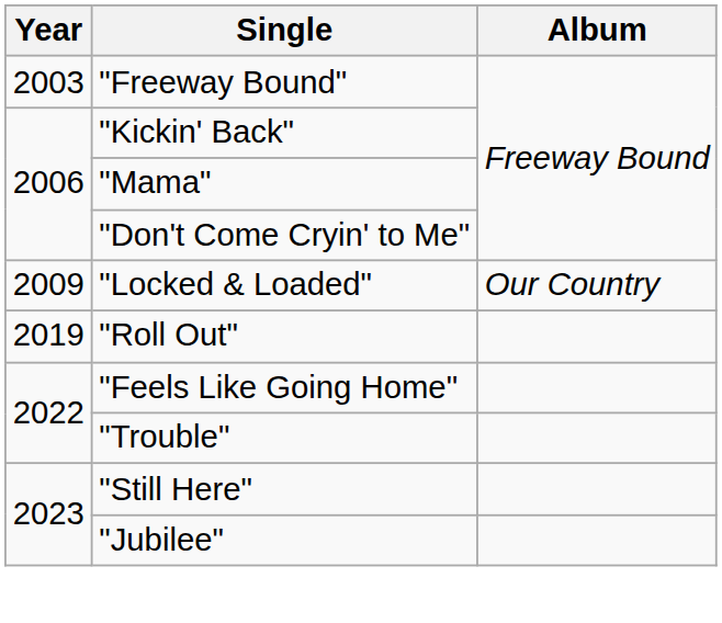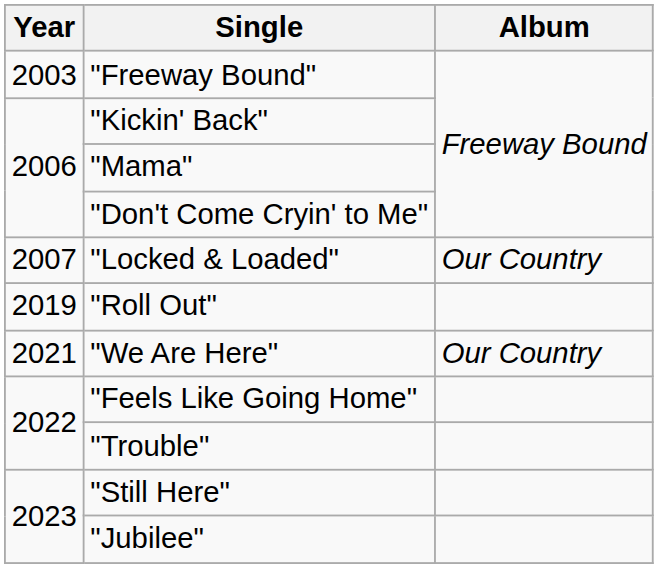"Locked & Loaded" | Year: 2009 -> 2007
+ row: 2021 | "We Are Here" | Our Country
